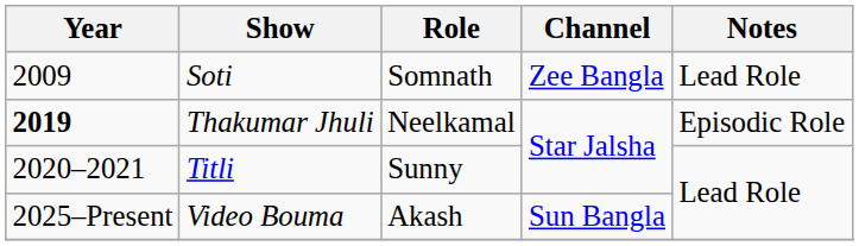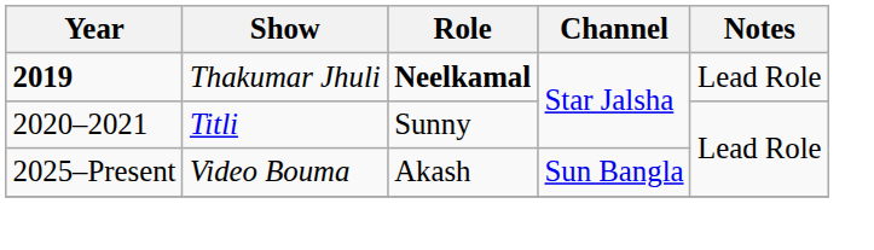- row: 2009 | Soti | Somnath | Zee Bangla | Lead Role
Thakumar Jhuli | Role: normal -> bold
Thakumar Jhuli | Notes: Episodic Role -> Lead Role
